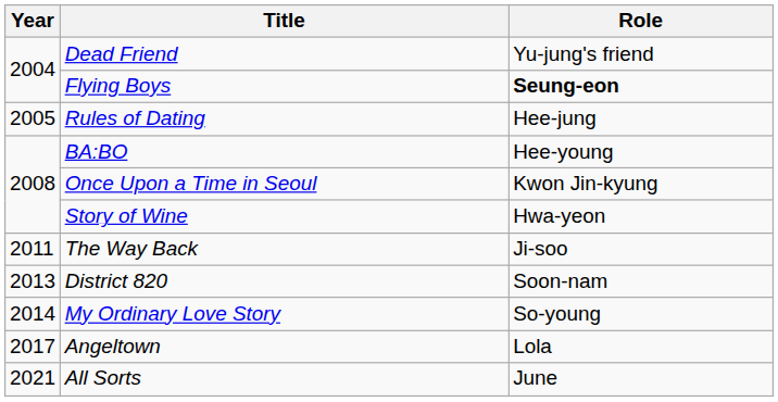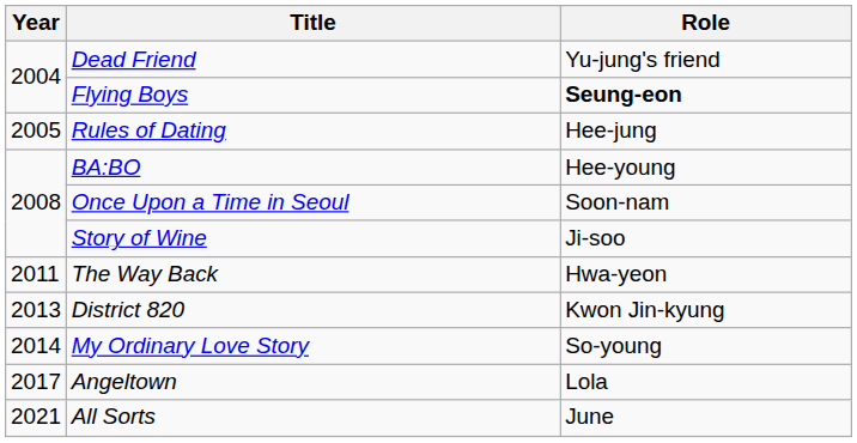Once Upon a Time in Seoul | Role: Kwon Jin-kyung -> Soon-nam
Story of Wine | Role: Hwa-yeon -> Ji-soo
The Way Back | Role: Ji-soo -> Hwa-yeon
District 820 | Role: Soon-nam -> Kwon Jin-kyung
